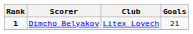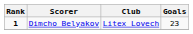Dimcho Belyakov | Goals: 21 -> 23
